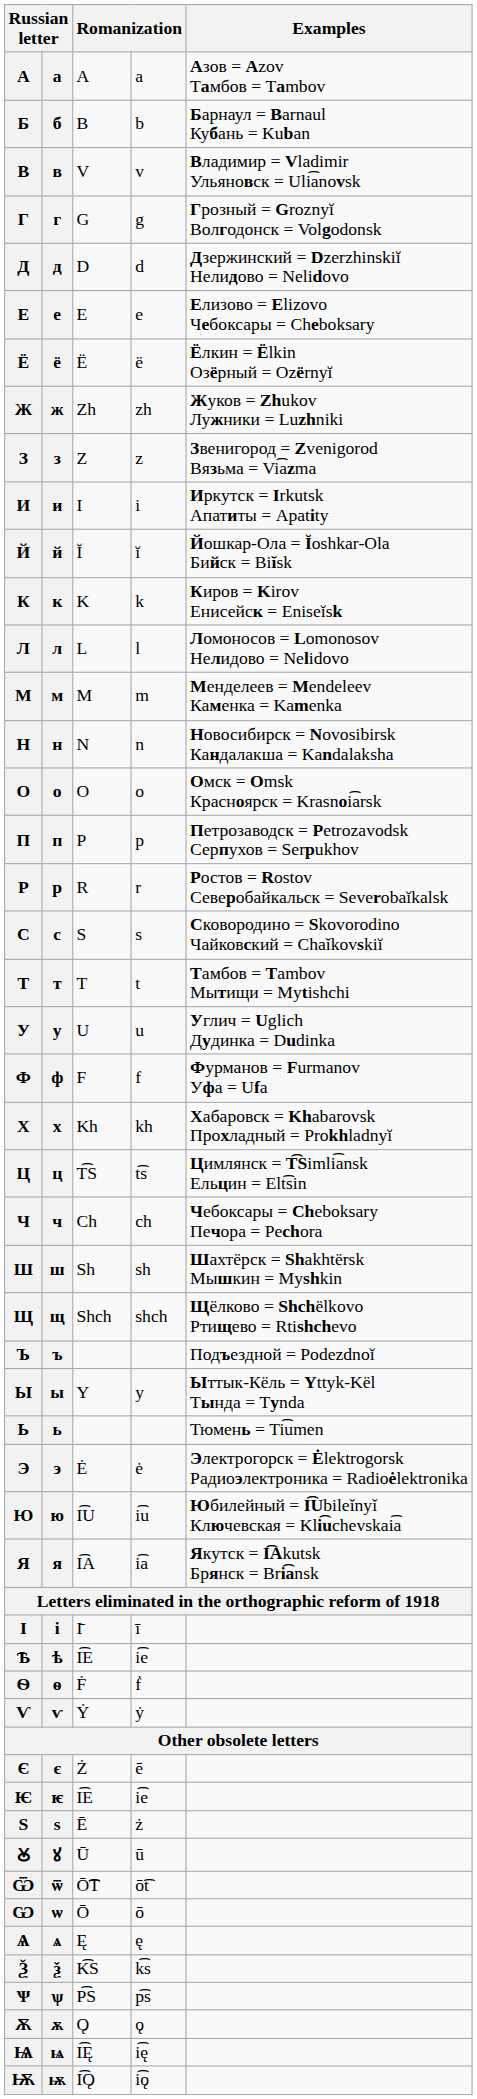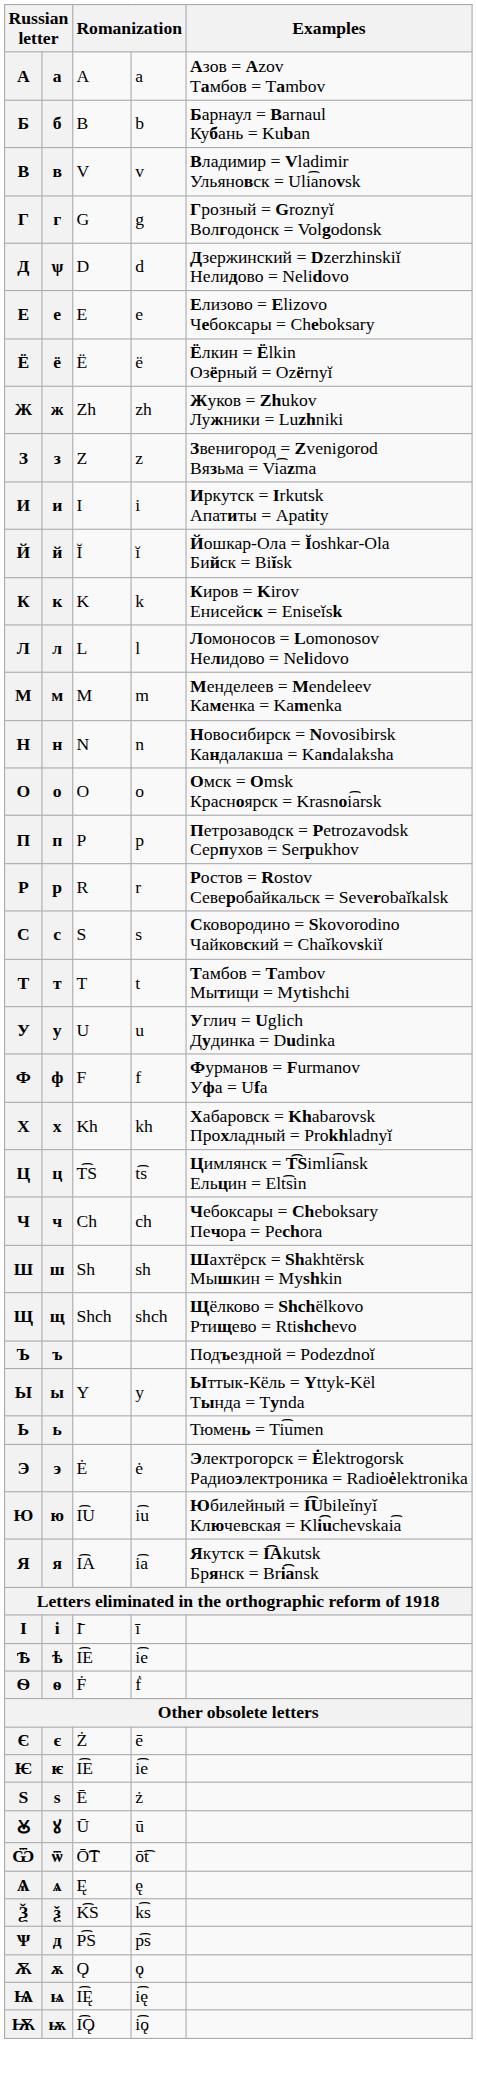Д | column 2: д -> ѱ
- row: Ѵ | ѵ | Ẏ | ẏ
- row: Ѡ | ѡ | Ō | ō
Ѱ | column 2: ѱ -> д
